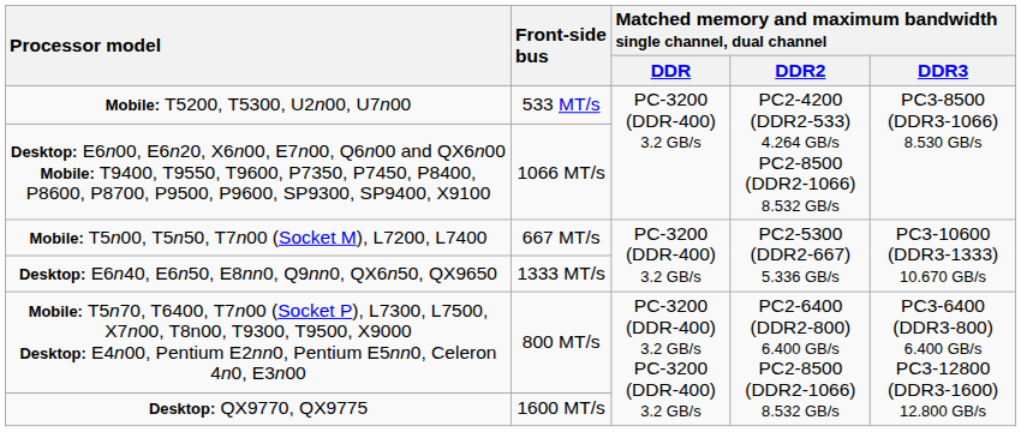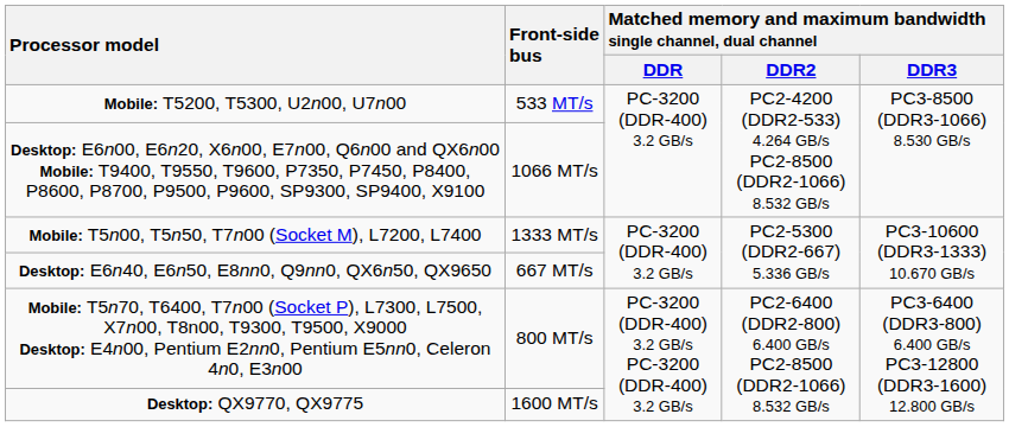Mobile: T5n00, T5n50, T7n00 (Socket M), L7200, L7400 | Front-side bus: 667 MT/s -> 1333 MT/s
Desktop: E6n40, E6n50, E8nn0, Q9nn0, QX6n50, QX9650 | Front-side bus: 1333 MT/s -> 667 MT/s
